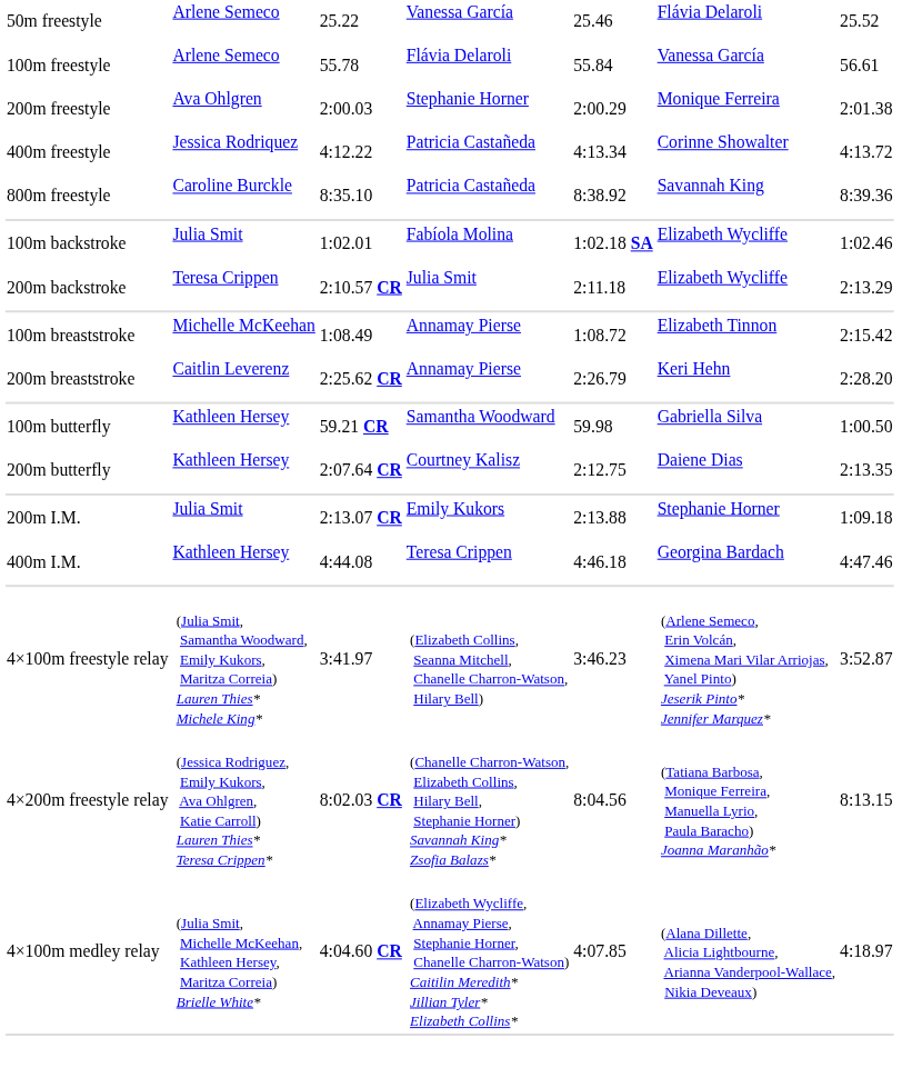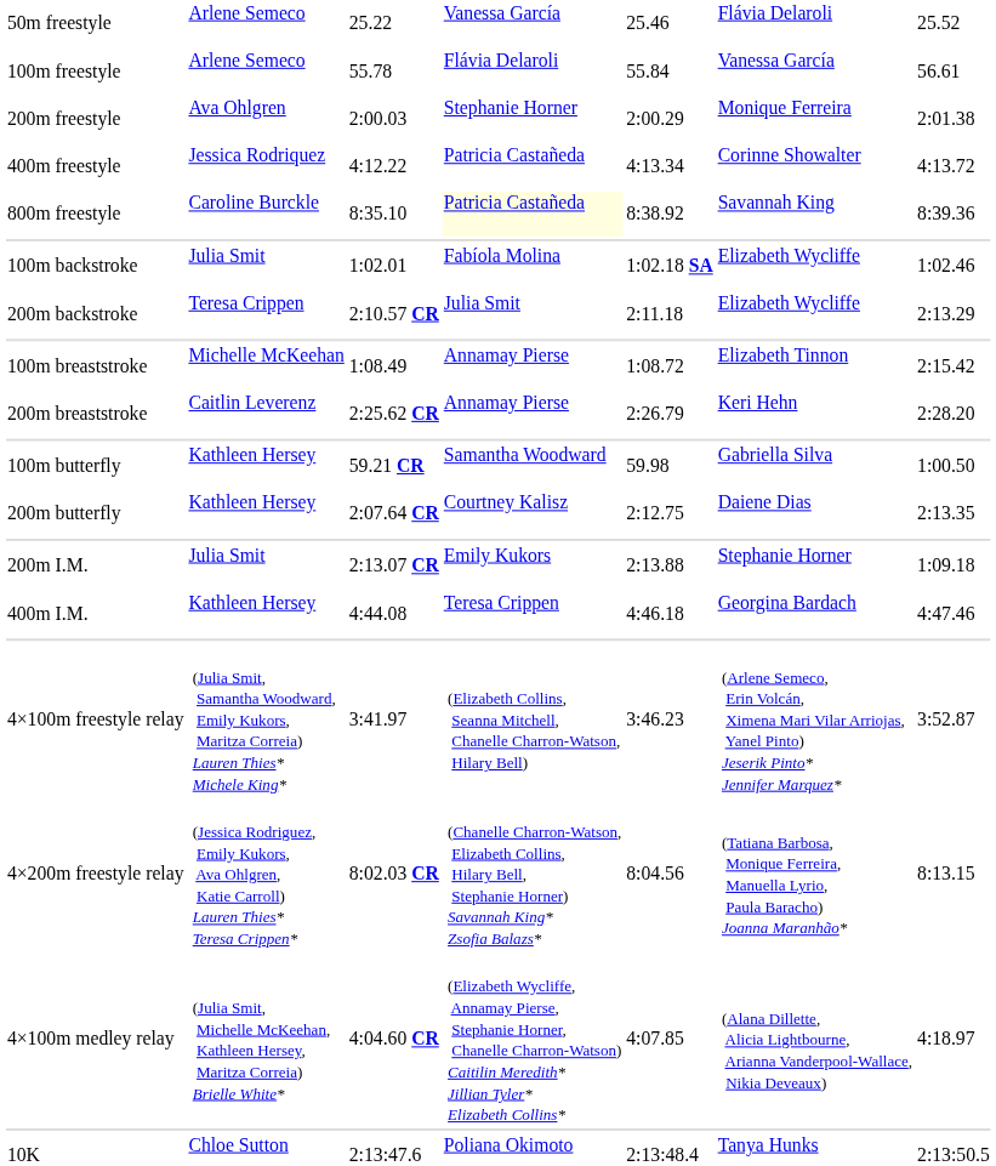800m freestyle | column 4: no background -> lightyellow background
+ row: 10K | Chloe Sutton | 2:13:47.6 | Poliana Okimoto | 2:13:48.4 | Tanya Hunks | 2:13:50.5
